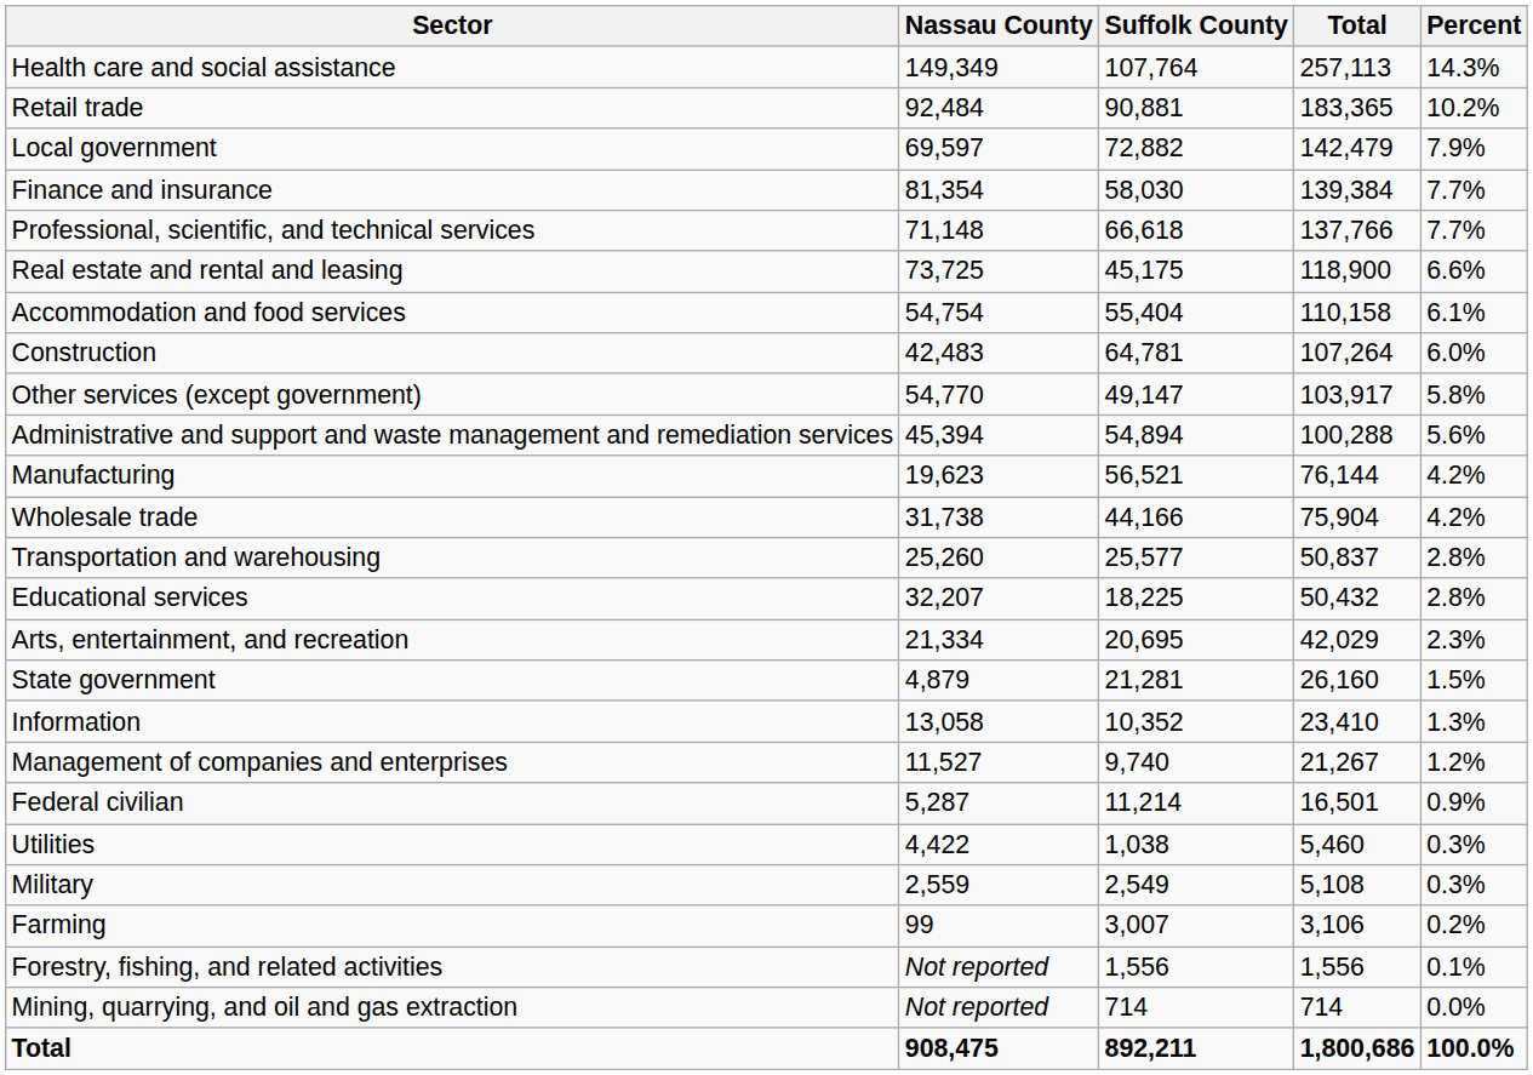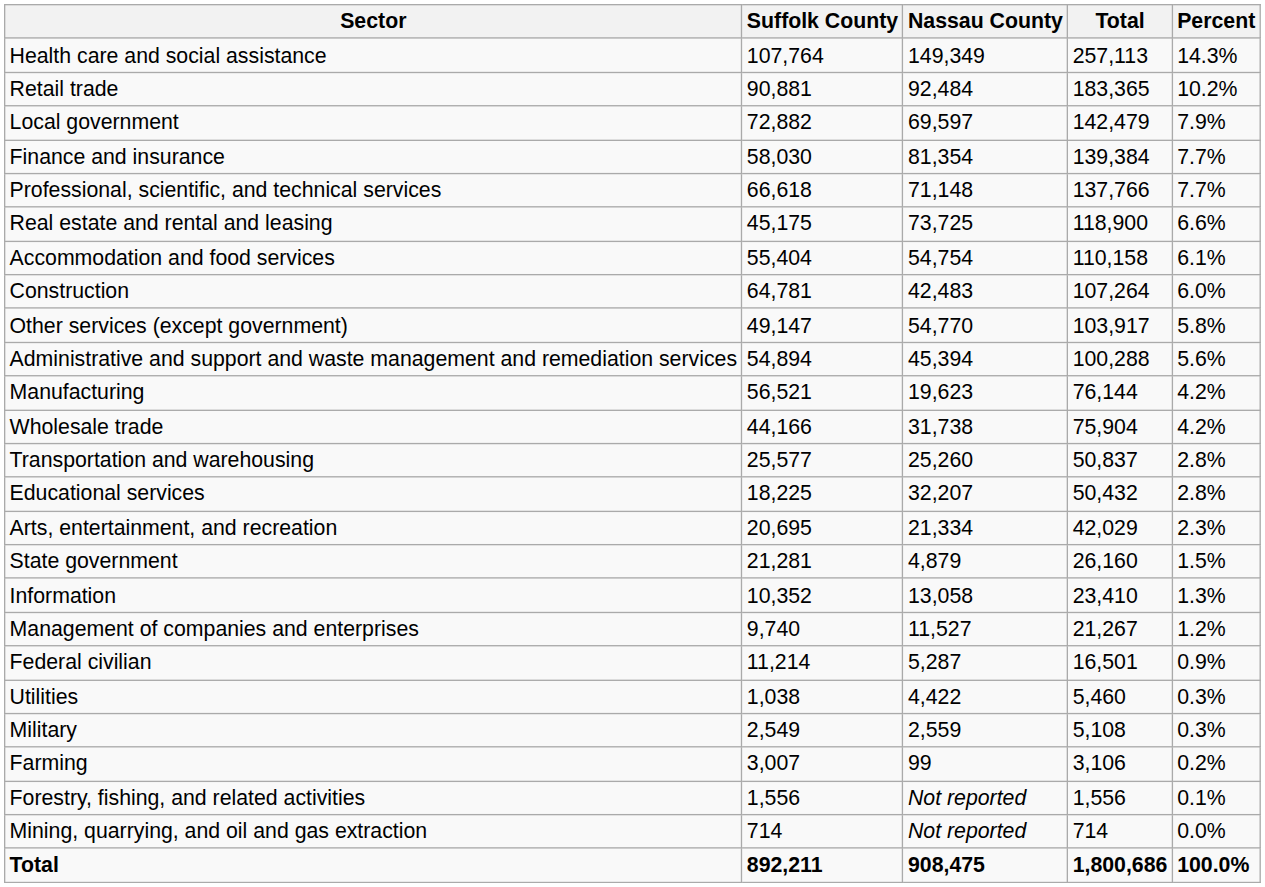columns swapped: Nassau County <-> Suffolk County
